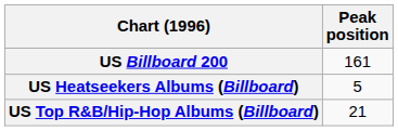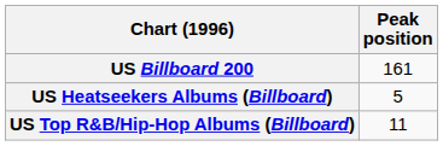US Top R&B/Hip-Hop Albums (Billboard) | Peak position: 21 -> 11
